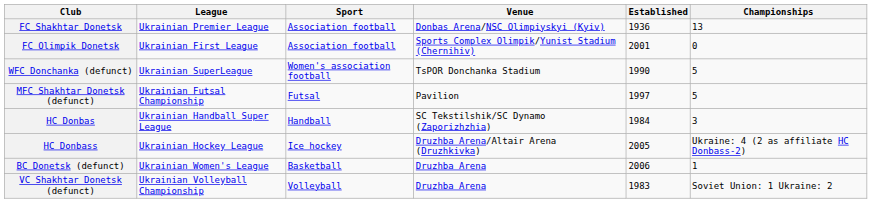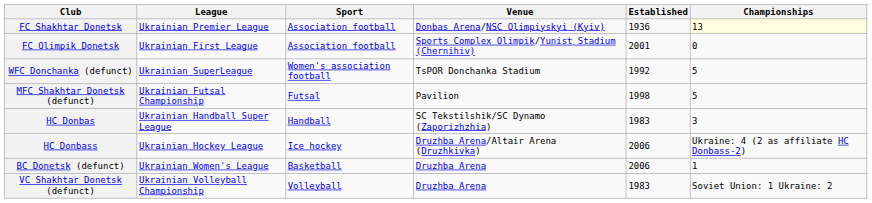FC Shakhtar Donetsk | Championships: no background -> lightyellow background
WFC Donchanka (defunct) | Established: 1990 -> 1992
MFC Shakhtar Donetsk (defunct) | Established: 1997 -> 1998
HC Donbas | Established: 1984 -> 1983
HC Donbass | Established: 2005 -> 2006
